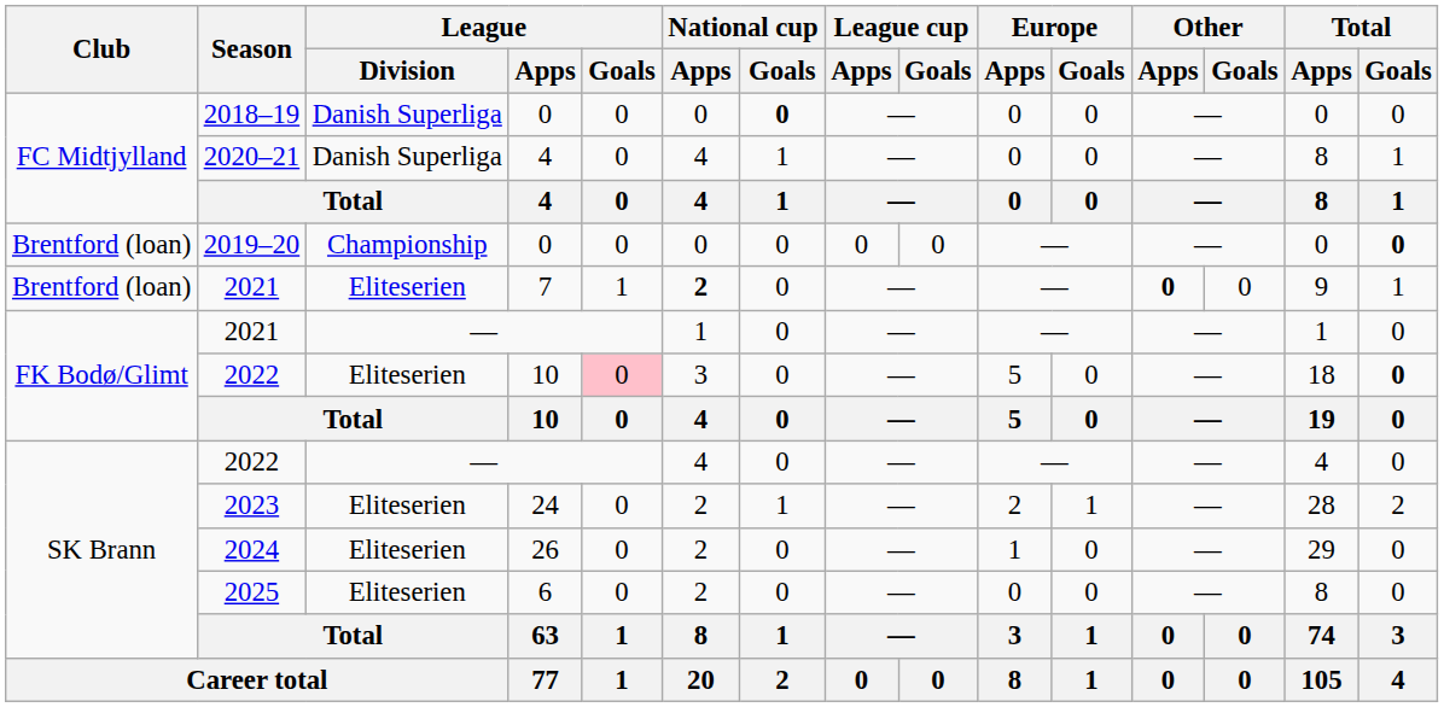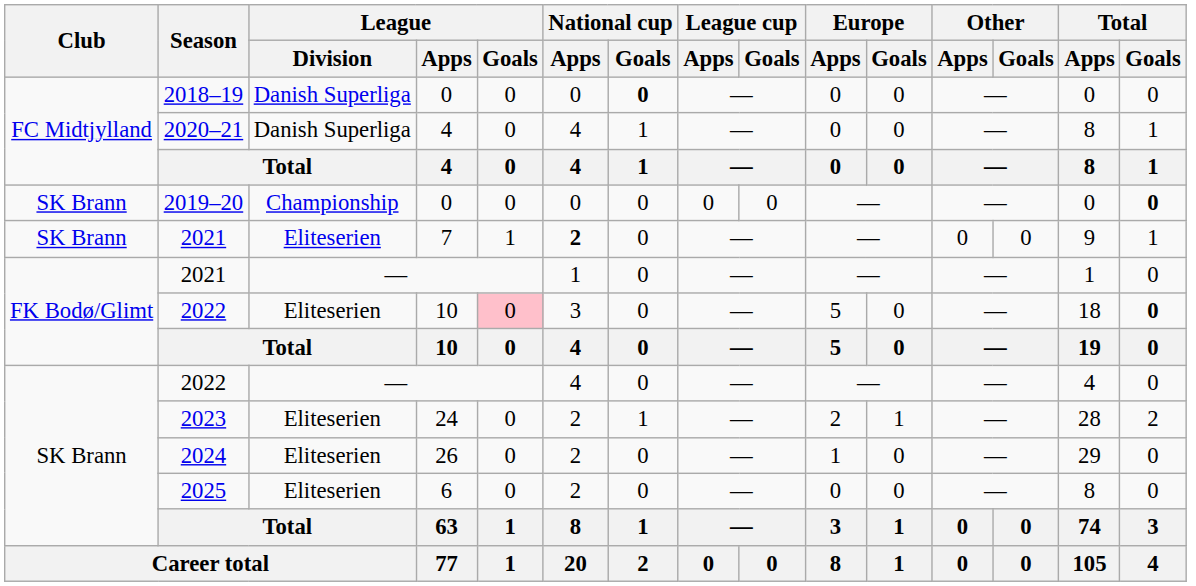2019–20 | Club: Brentford (loan) -> SK Brann
2021 / 7 | Club: Brentford (loan) -> SK Brann
2021 / 7 | Other / Apps: bold -> normal
